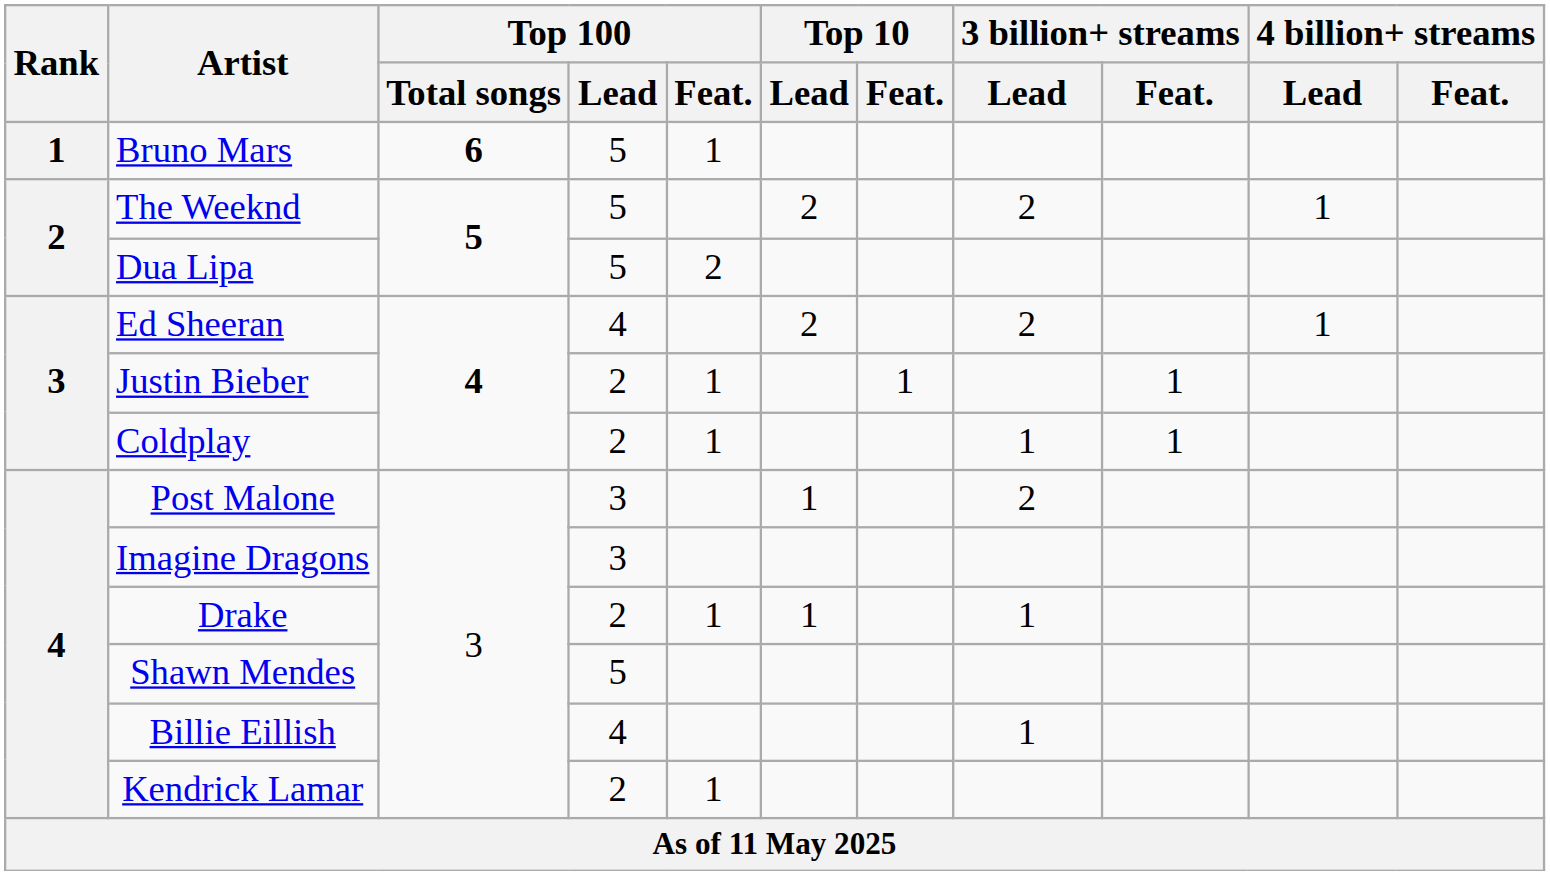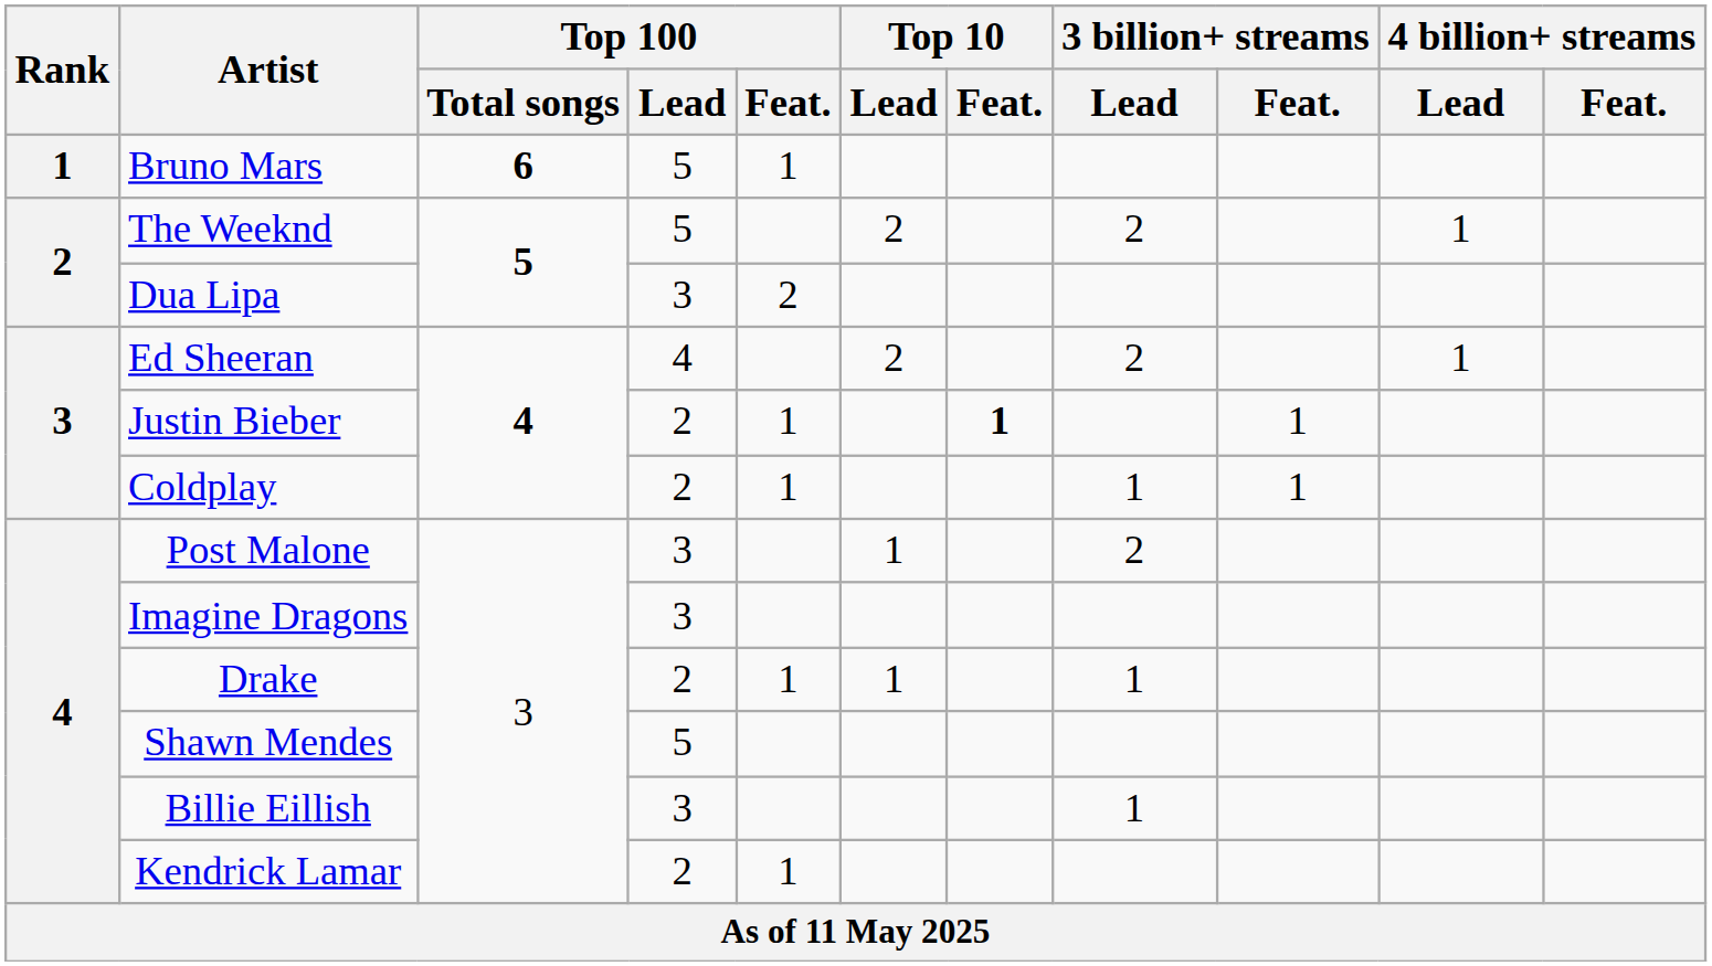Dua Lipa | Top 100 / Lead: 5 -> 3
Justin Bieber | Top 10 / Feat.: normal -> bold
Billie Eillish | Top 100 / Lead: 4 -> 3
